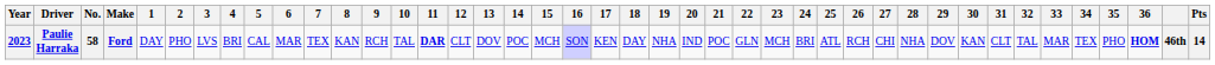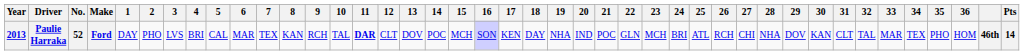Paulie Harraka | Year: 2023 -> 2013
Paulie Harraka | No.: 58 -> 52
Paulie Harraka | 36: bold -> normal
